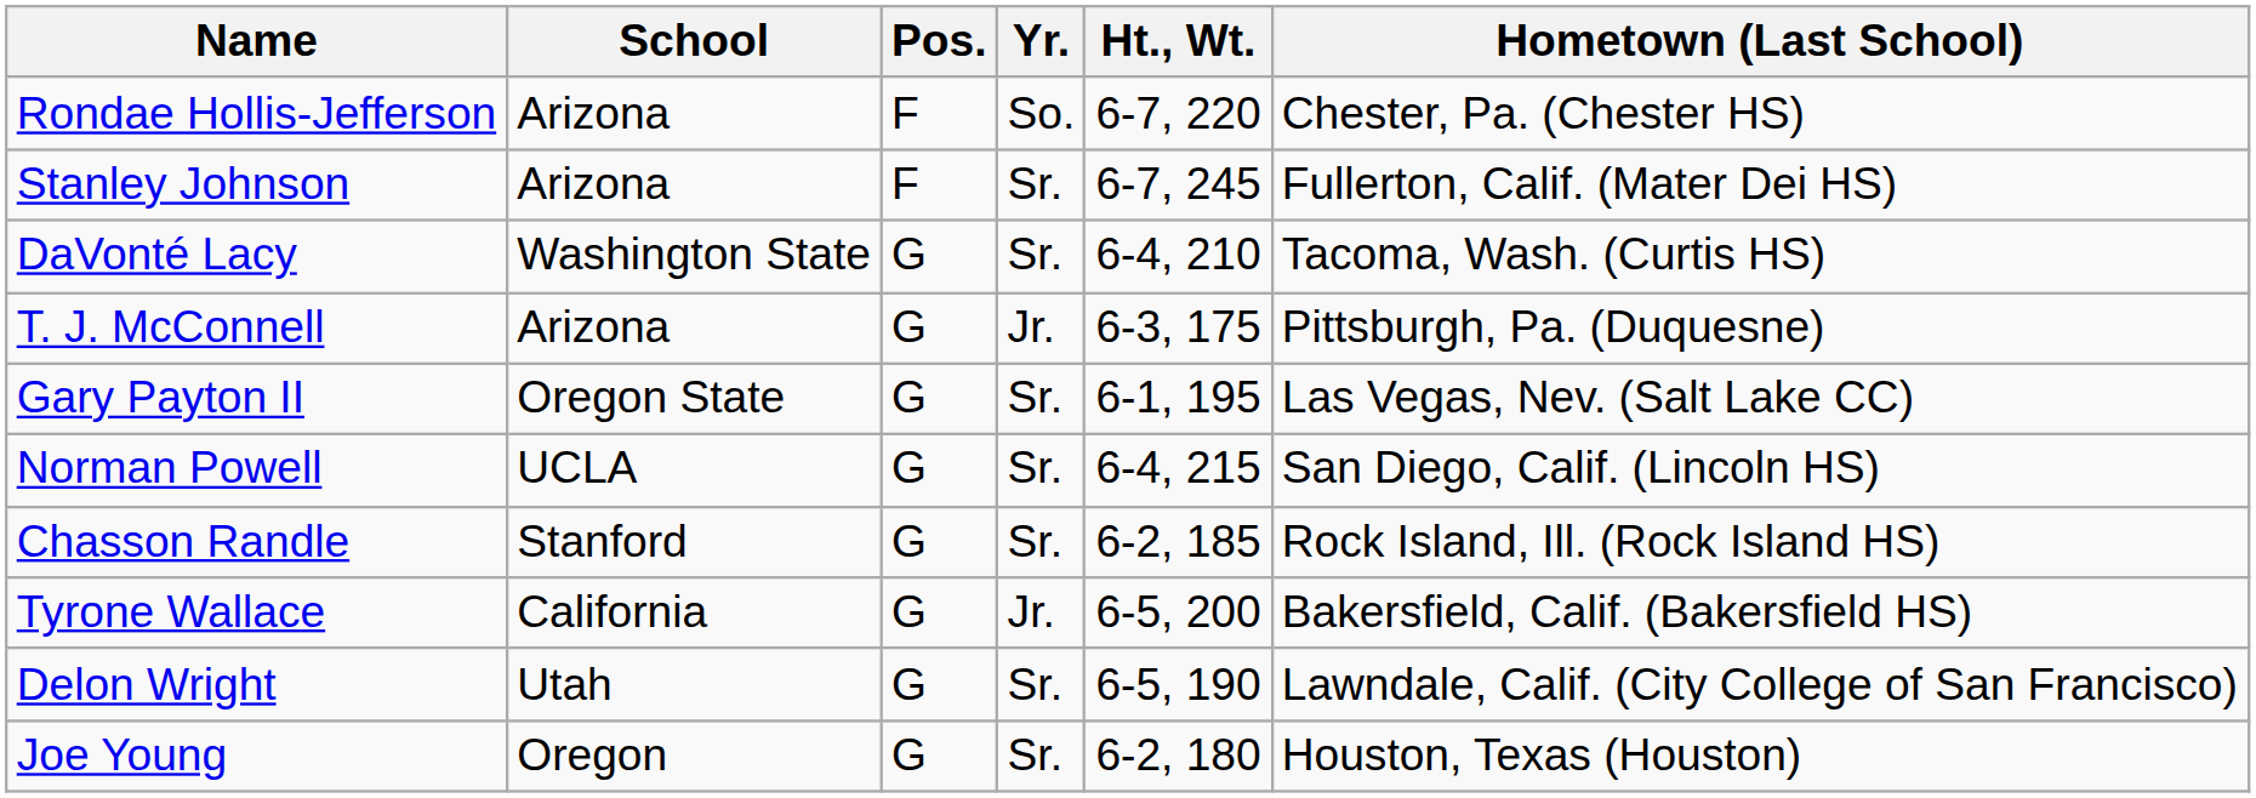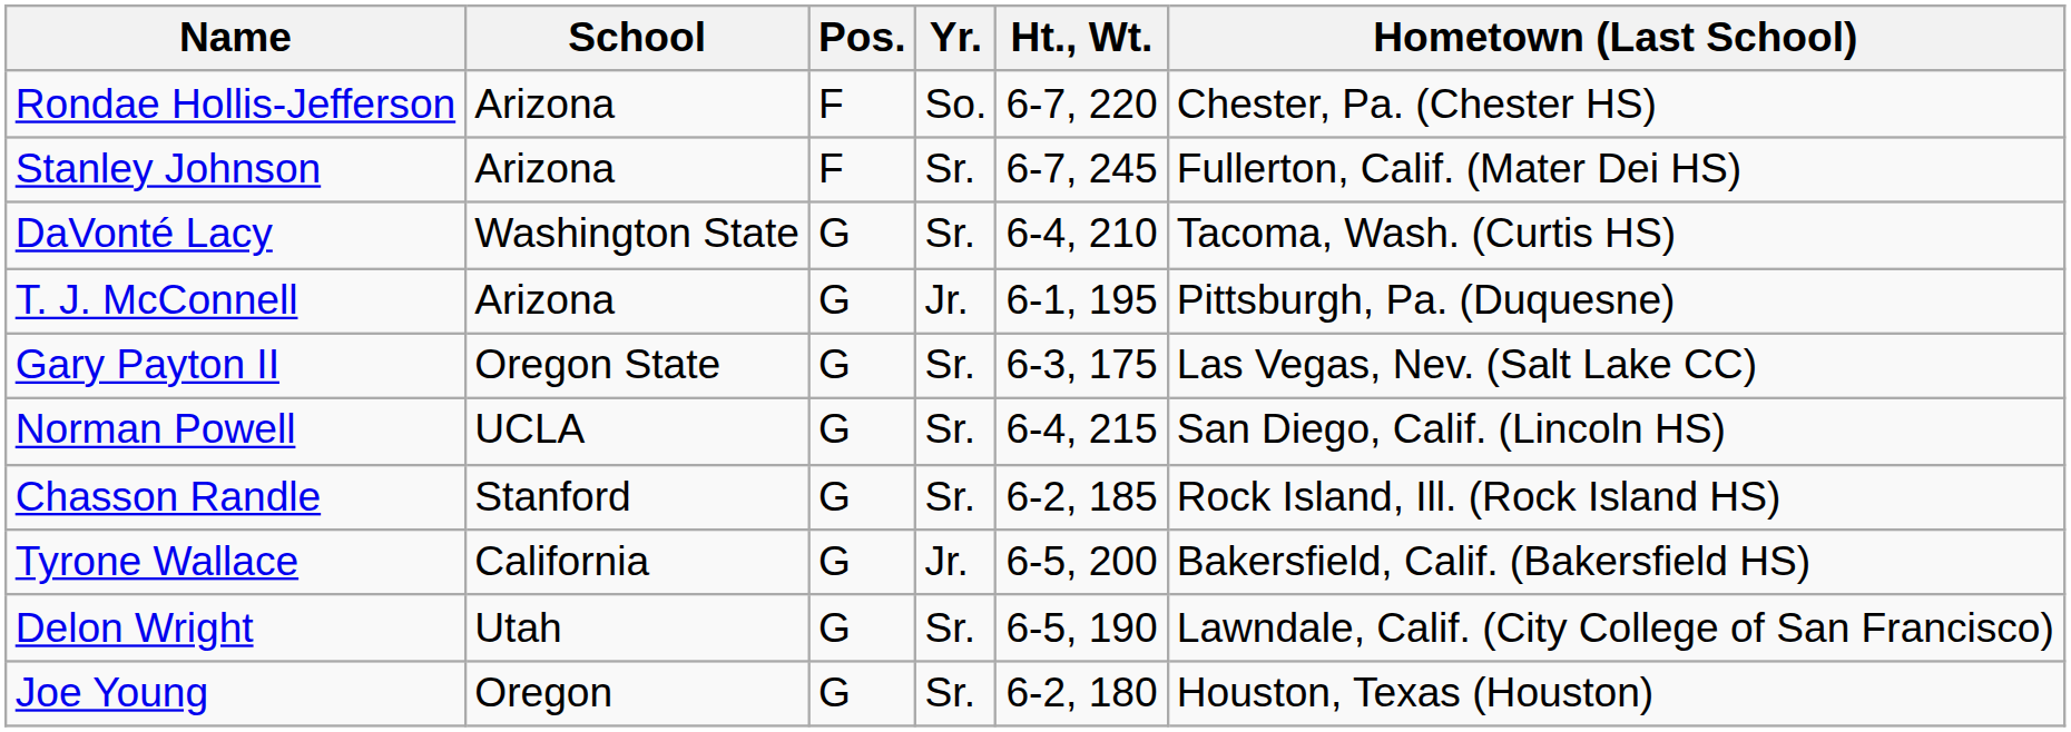T. J. McConnell | Ht., Wt.: 6-3, 175 -> 6-1, 195
Gary Payton II | Ht., Wt.: 6-1, 195 -> 6-3, 175
